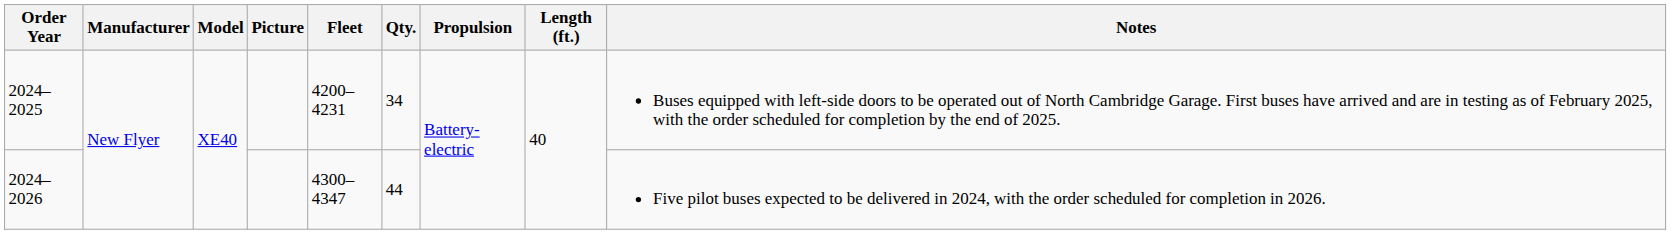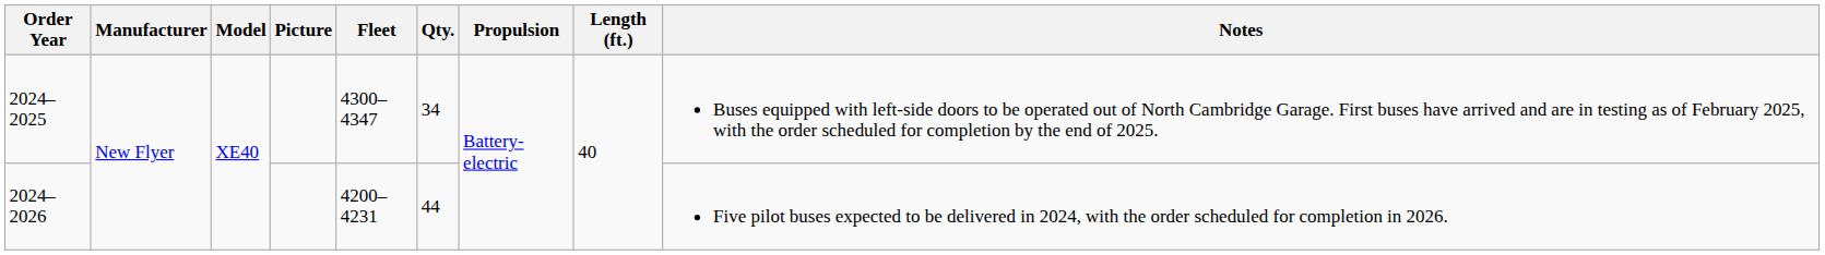2024–2025 | Fleet: 4200–4231 -> 4300–4347
2024–2026 | Fleet: 4300–4347 -> 4200–4231
